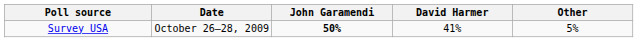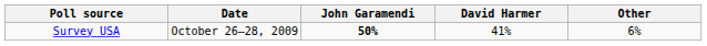Survey USA | Other: 5% -> 6%
